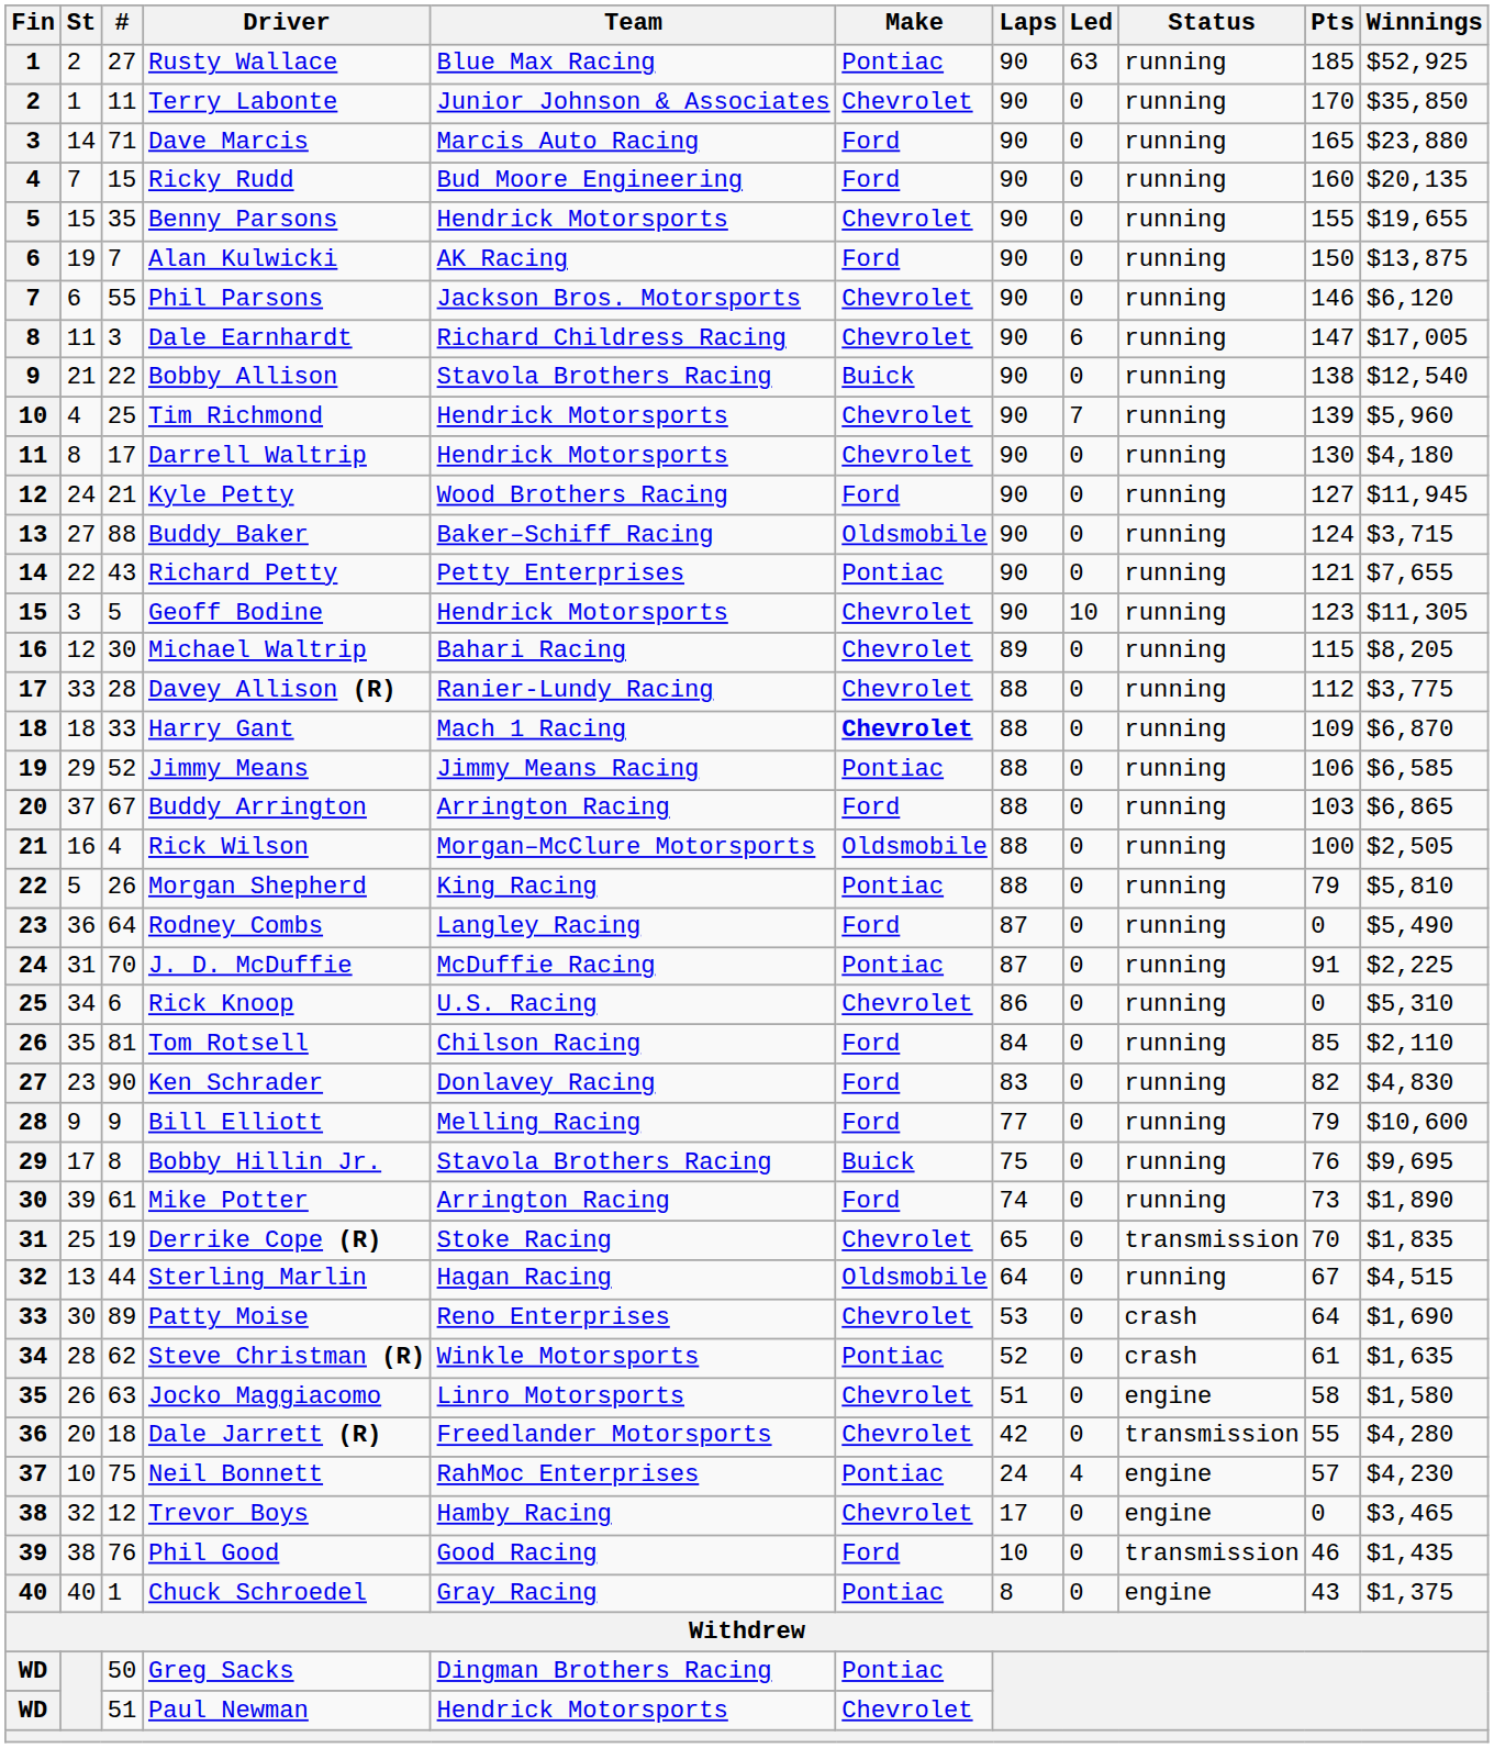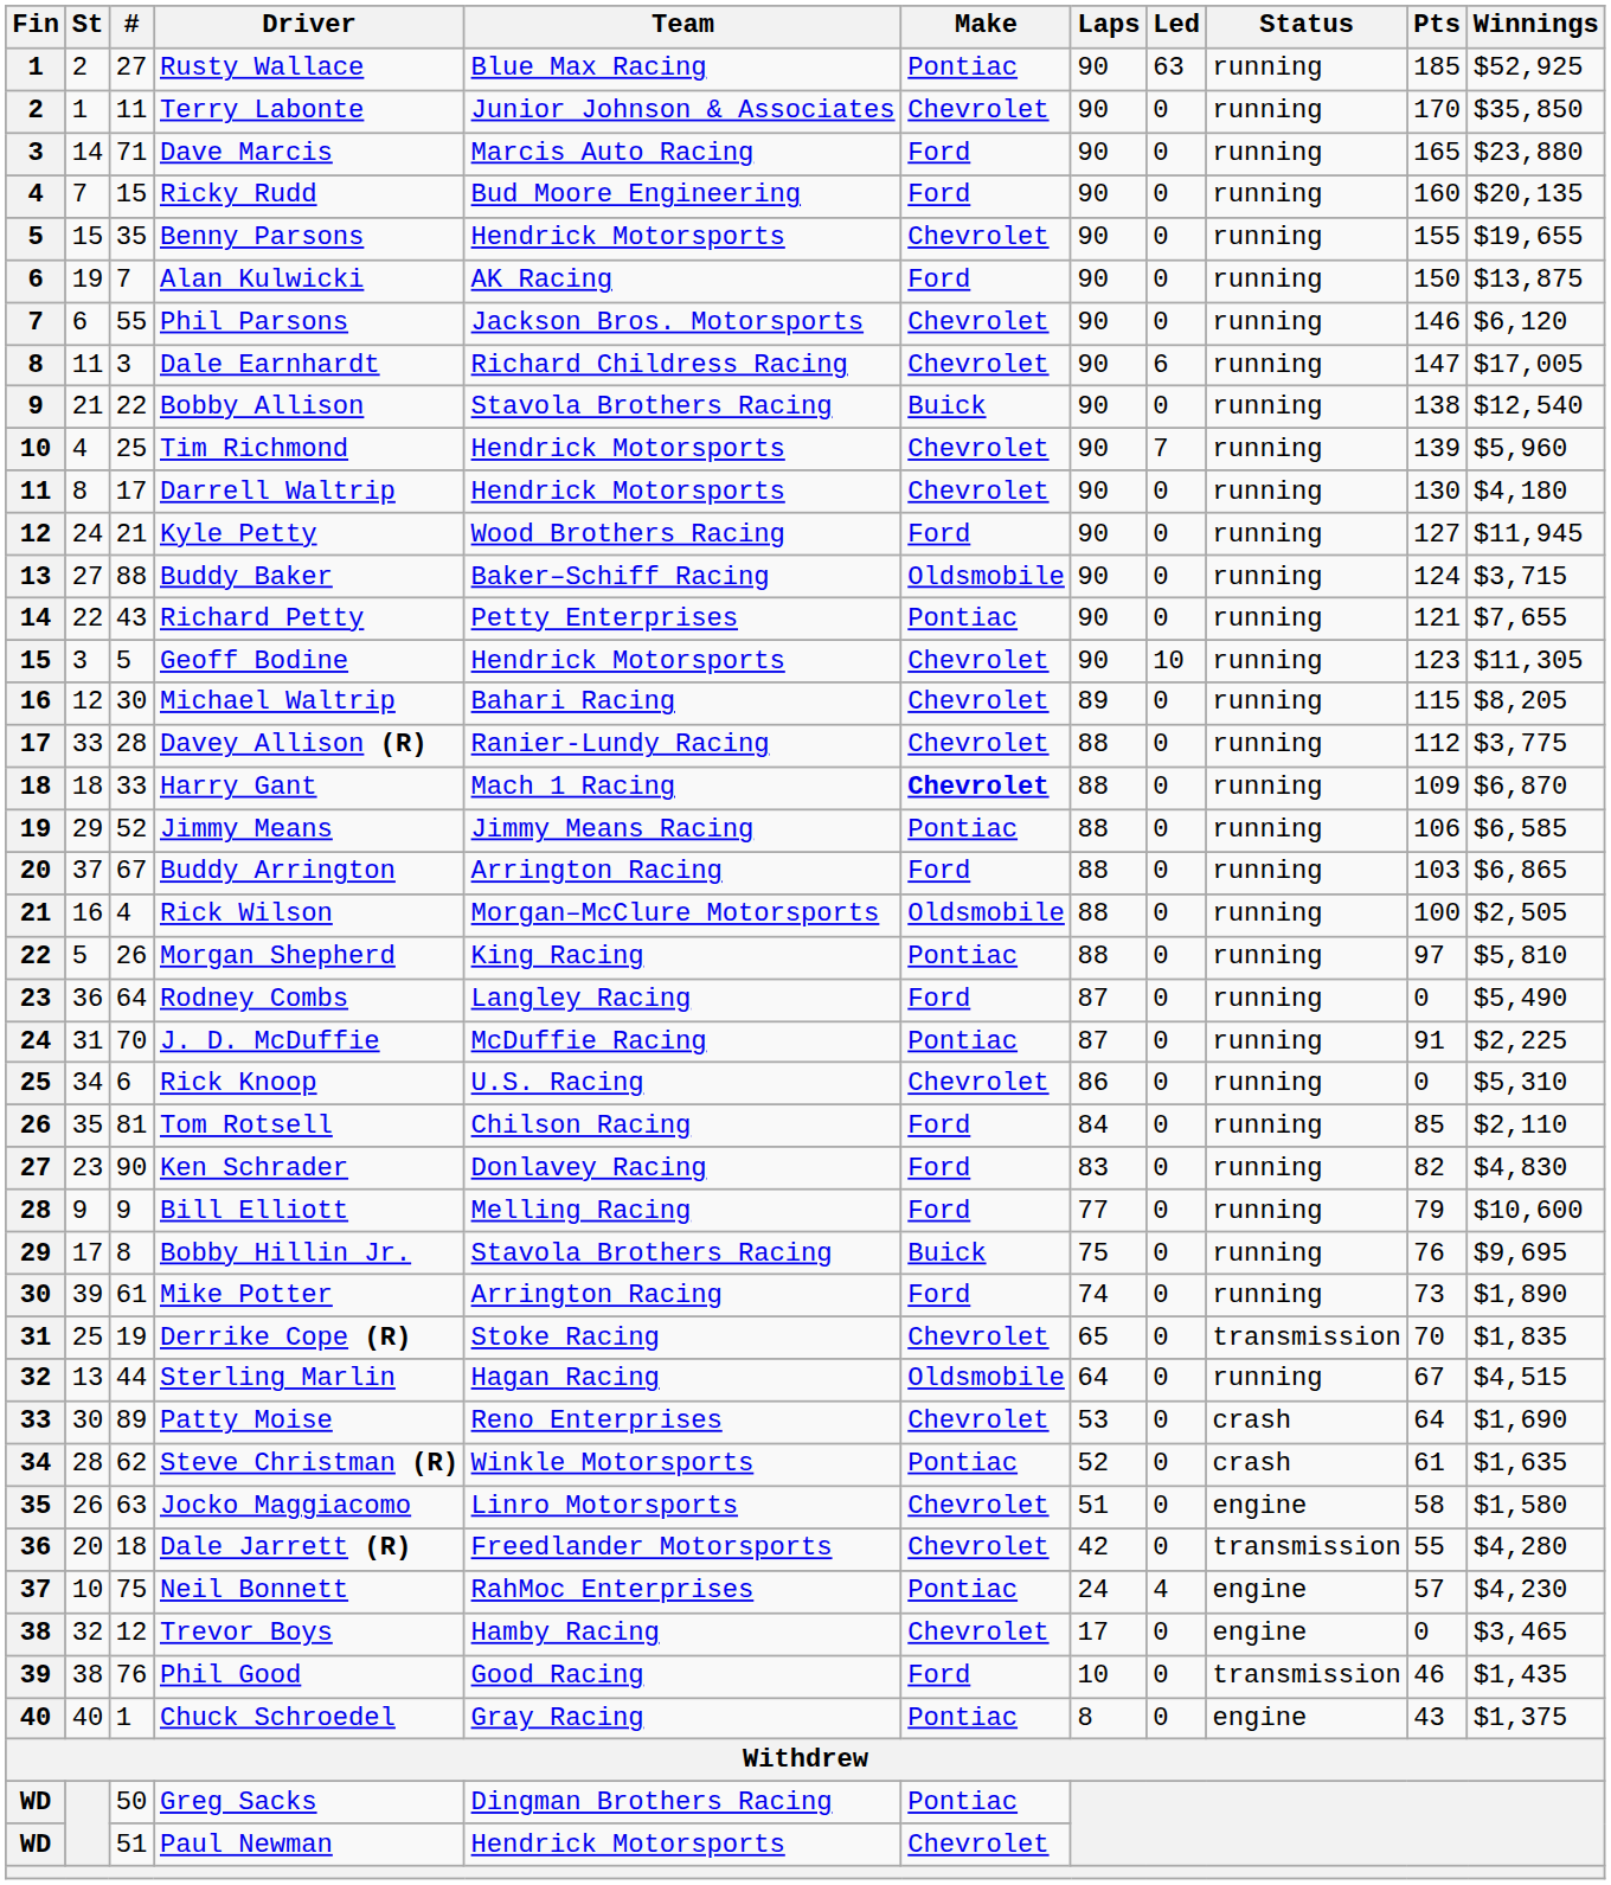Morgan Shepherd | Pts: 79 -> 97
